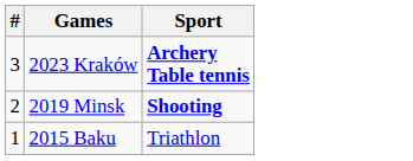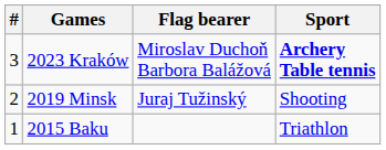+ column: Flag bearer | Miroslav Duchoň Barbora Balážová | Juraj Tužinský
2019 Minsk | Sport: bold -> normal
